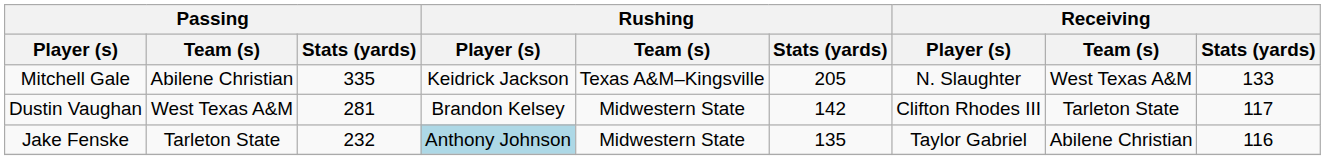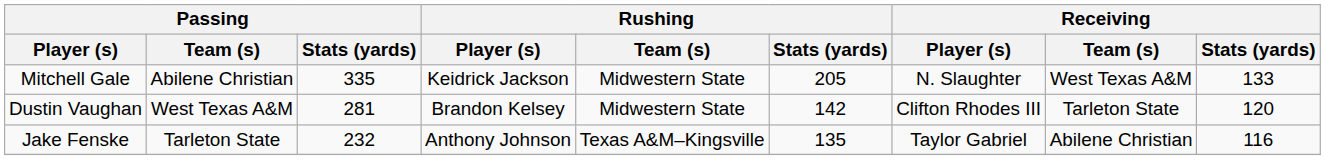Mitchell Gale | Rushing / Team (s): Texas A&M–Kingsville -> Midwestern State
Dustin Vaughan | Receiving / Stats (yards): 117 -> 120
Jake Fenske | Rushing / Player (s): lightblue background -> no background
Jake Fenske | Rushing / Team (s): Midwestern State -> Texas A&M–Kingsville
